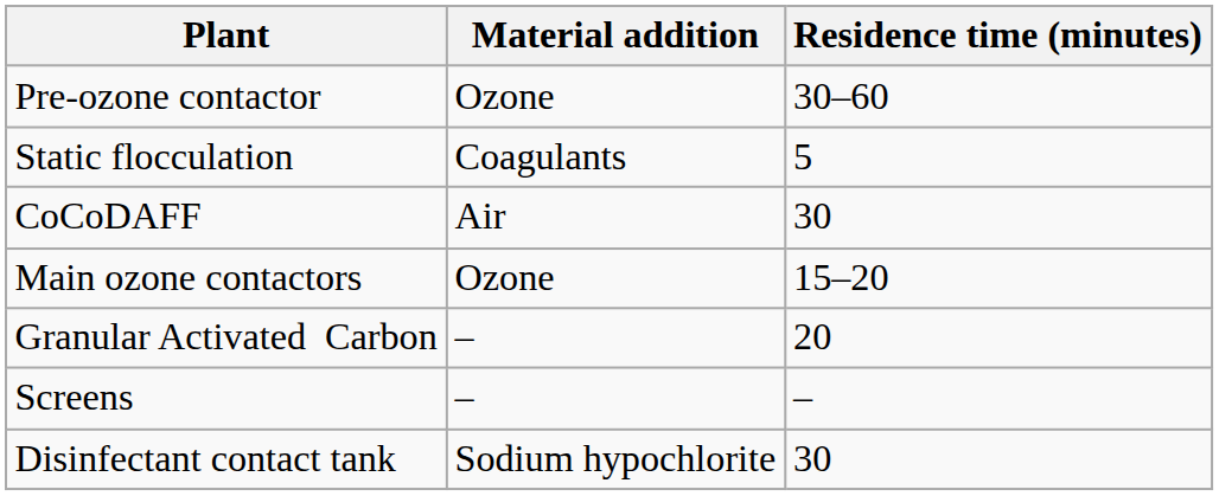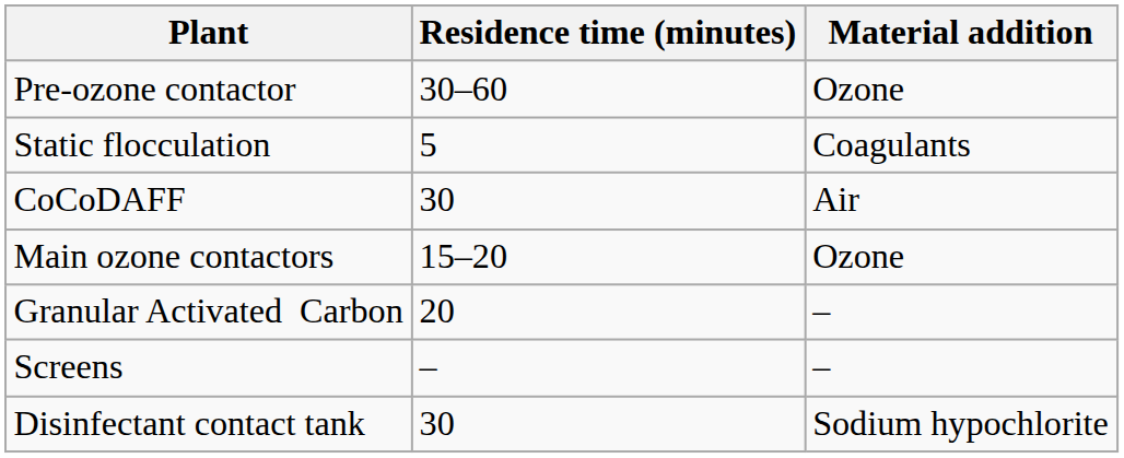columns swapped: Material addition <-> Residence time (minutes)
